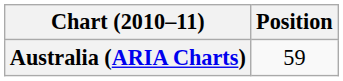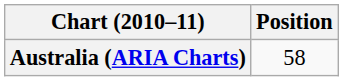Australia (ARIA Charts) | Position: 59 -> 58
